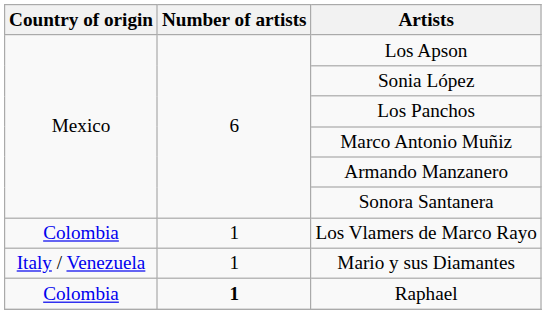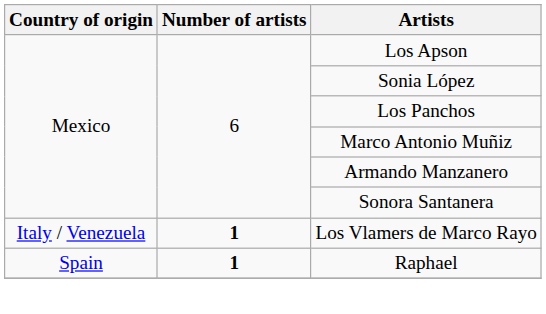Los Vlamers de Marco Rayo | Country of origin: Colombia -> Italy / Venezuela
Los Vlamers de Marco Rayo | Number of artists: normal -> bold
- row: Italy / Venezuela | 1 | Mario y sus Diamantes
Raphael | Country of origin: Colombia -> Spain
